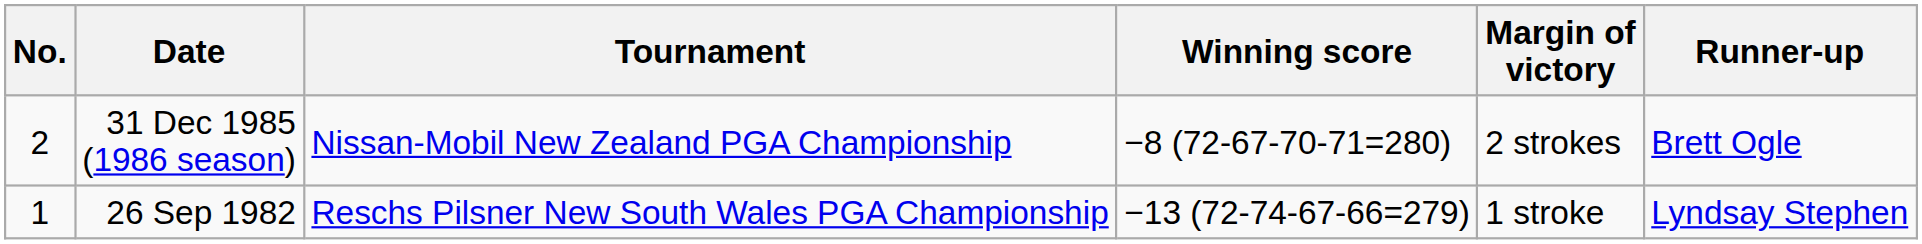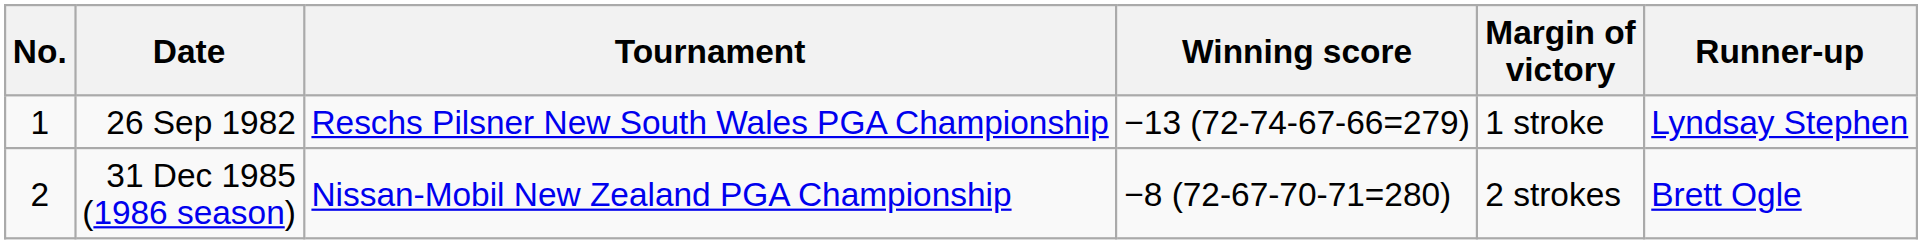rows swapped: 26 Sep 1982 <-> 31 Dec 1985 (1986 season)
